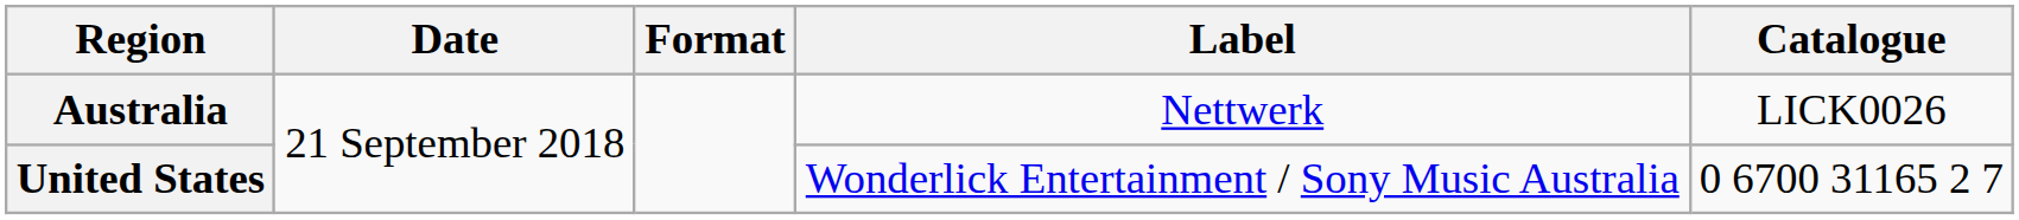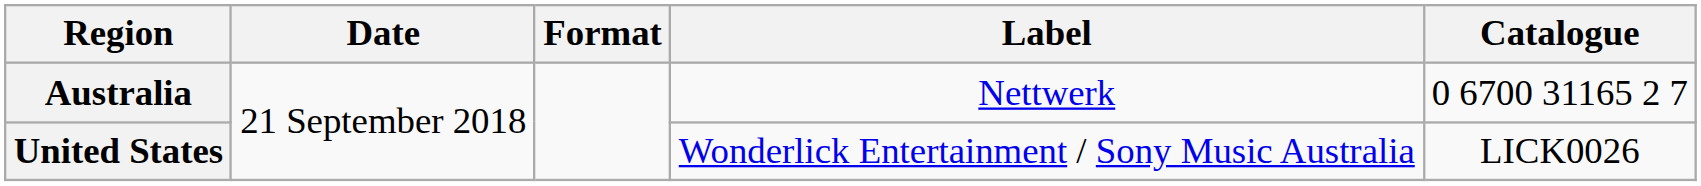Australia | Catalogue: LICK0026 -> 0 6700 31165 2 7
United States | Catalogue: 0 6700 31165 2 7 -> LICK0026
